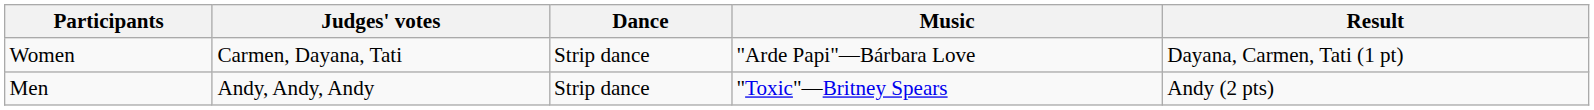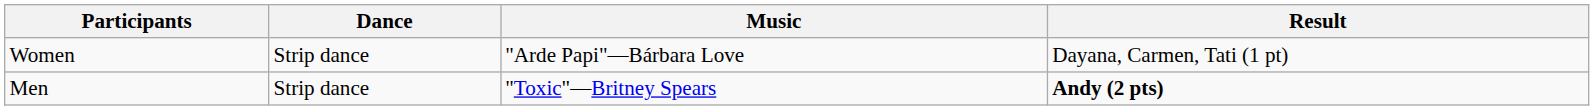- column: Judges' votes | Carmen, Dayana, Tati | Andy, Andy, Andy
Men | Result: normal -> bold
